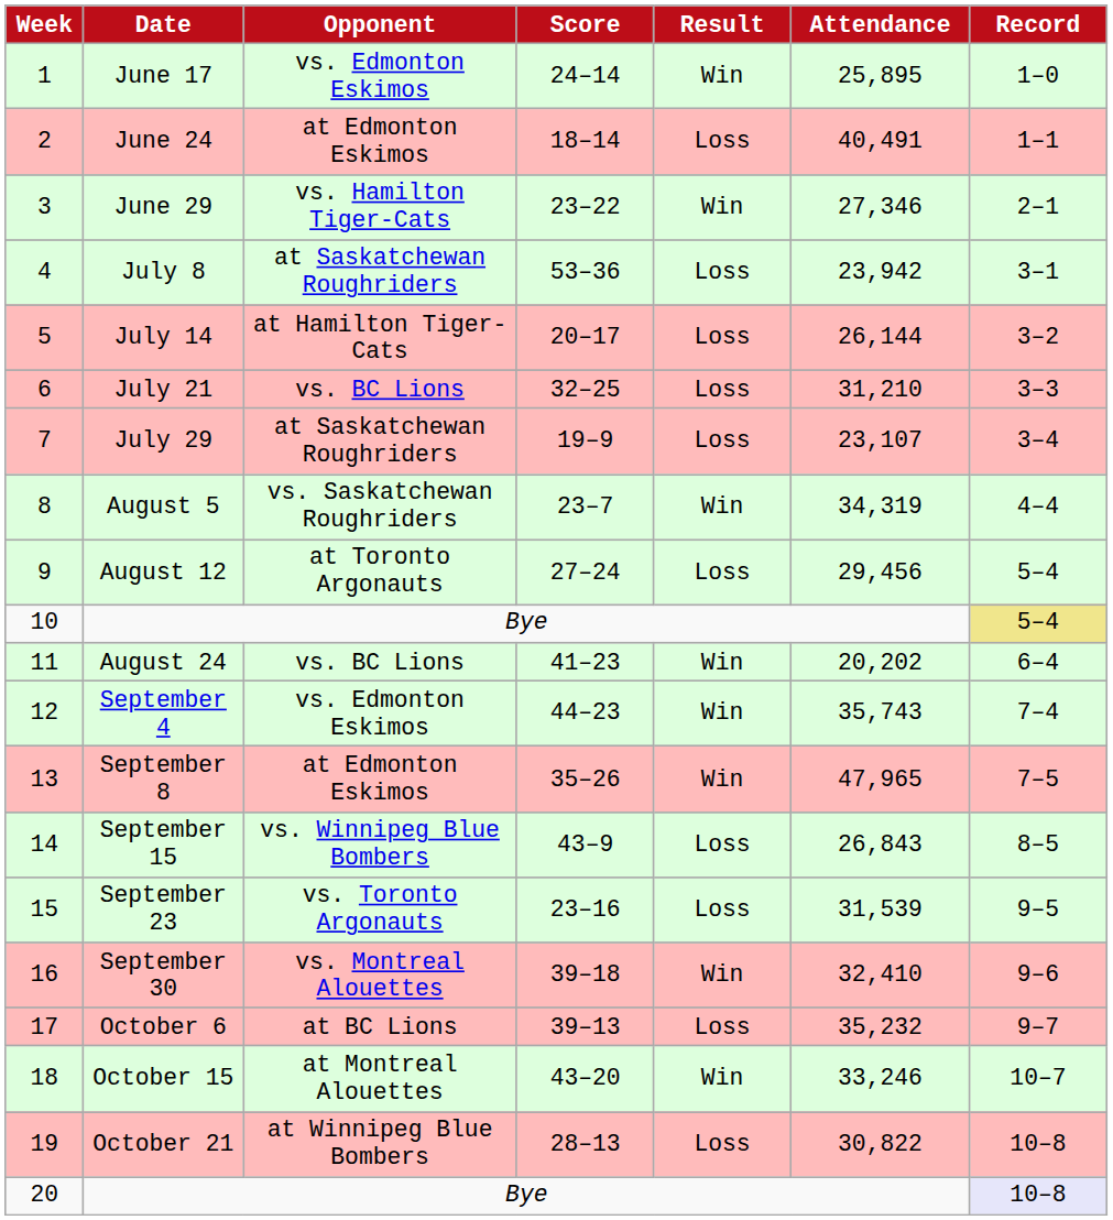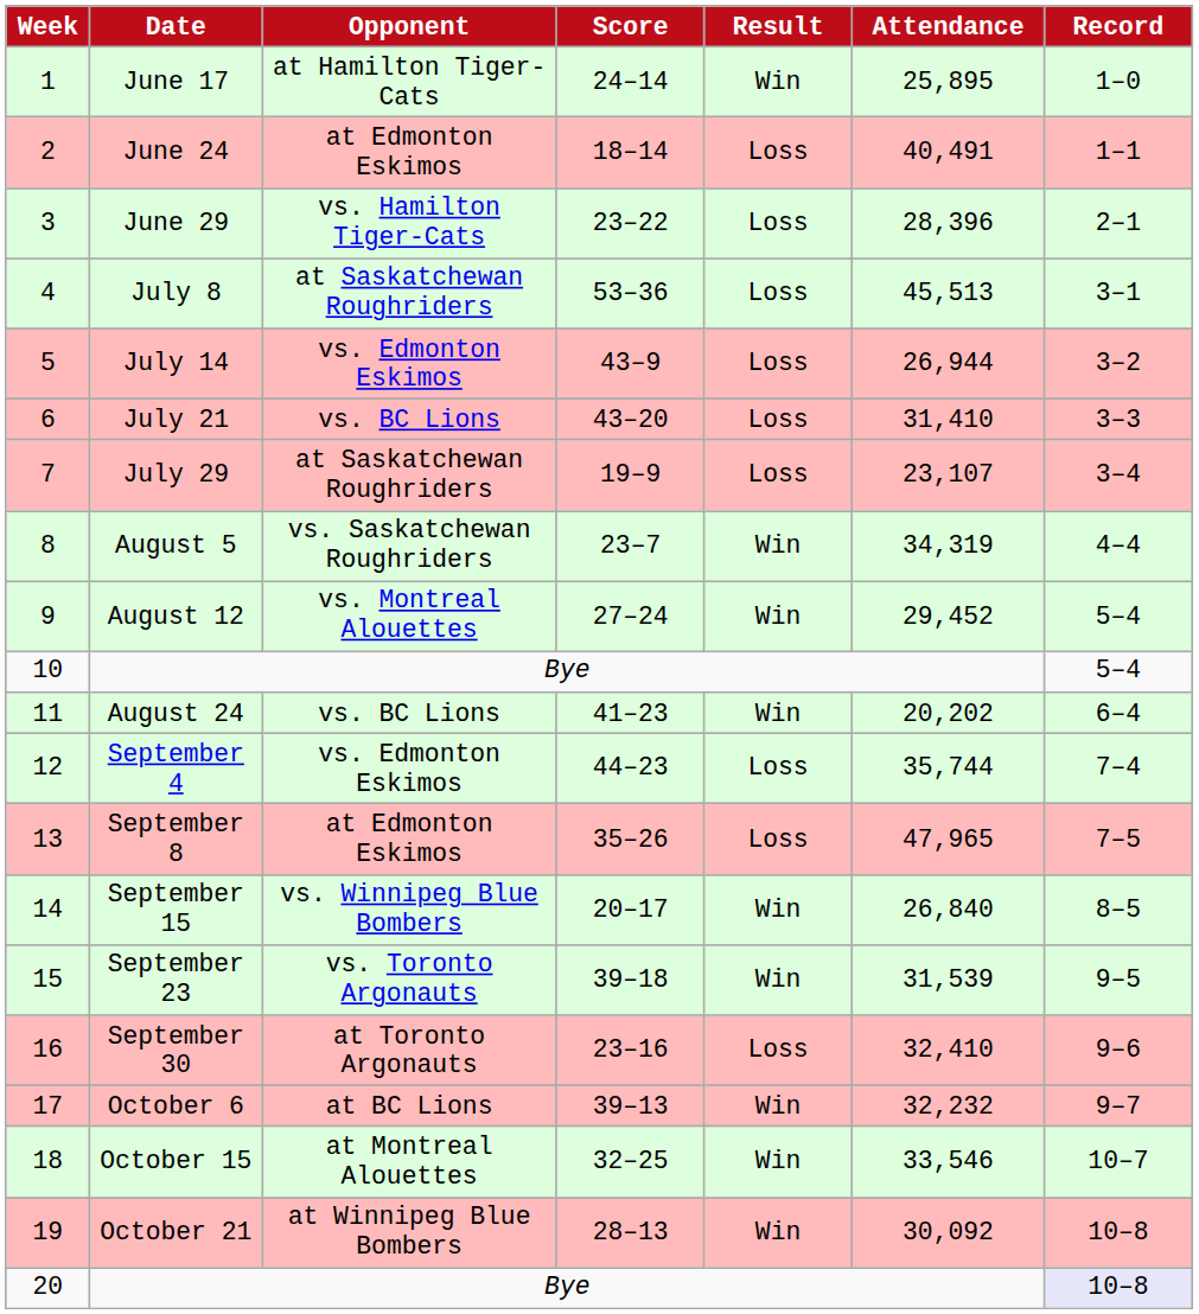June 17 | Opponent: vs. Edmonton Eskimos -> at Hamilton Tiger-Cats
June 29 | Result: Win -> Loss
June 29 | Attendance: 27,346 -> 28,396
July 8 | Attendance: 23,942 -> 45,513
July 14 | Opponent: at Hamilton Tiger-Cats -> vs. Edmonton Eskimos
July 14 | Score: 20–17 -> 43–9
July 14 | Attendance: 26,144 -> 26,944
July 21 | Score: 32–25 -> 43–20
July 21 | Attendance: 31,210 -> 31,410
August 12 | Opponent: at Toronto Argonauts -> vs. Montreal Alouettes
August 12 | Result: Loss -> Win
August 12 | Attendance: 29,456 -> 29,452
10 / Bye | Record: khaki background -> no background
September 4 | Result: Win -> Loss
September 4 | Attendance: 35,743 -> 35,744
September 8 | Result: Win -> Loss
September 15 | Score: 43–9 -> 20–17
September 15 | Result: Loss -> Win
September 15 | Attendance: 26,843 -> 26,840
September 23 | Score: 23–16 -> 39–18
September 23 | Result: Loss -> Win
September 30 | Opponent: vs. Montreal Alouettes -> at Toronto Argonauts
September 30 | Score: 39–18 -> 23–16
September 30 | Result: Win -> Loss
October 6 | Result: Loss -> Win
October 6 | Attendance: 35,232 -> 32,232
October 15 | Score: 43–20 -> 32–25
October 15 | Attendance: 33,246 -> 33,546
October 21 | Result: Loss -> Win
October 21 | Attendance: 30,822 -> 30,092
